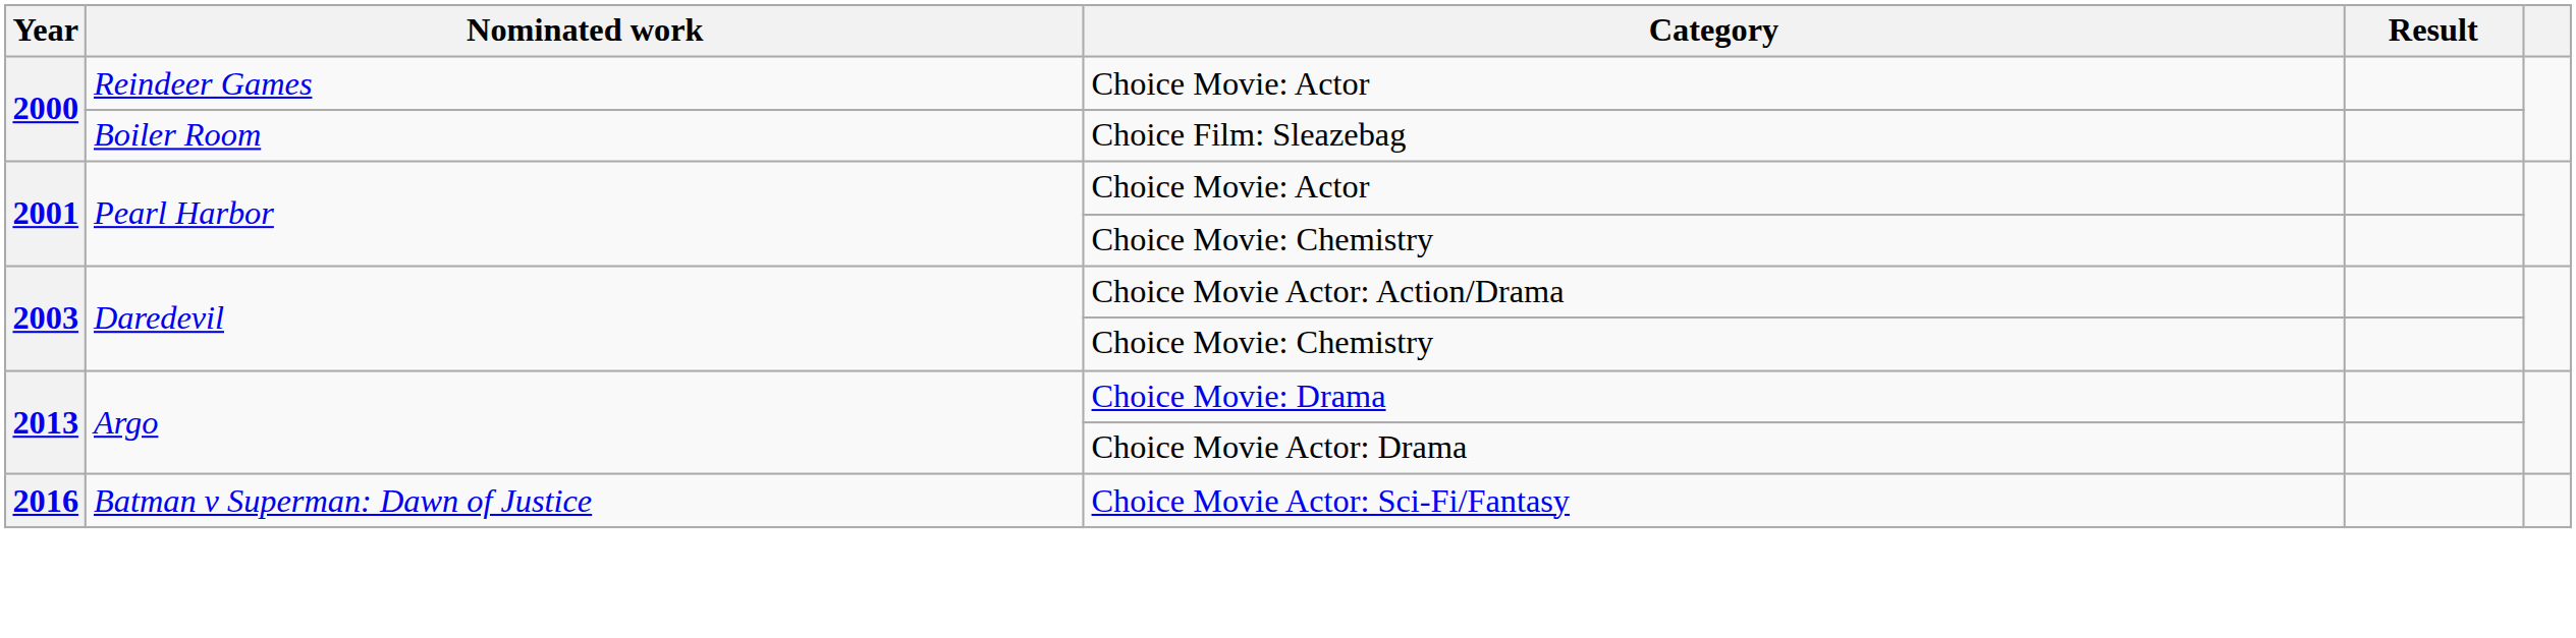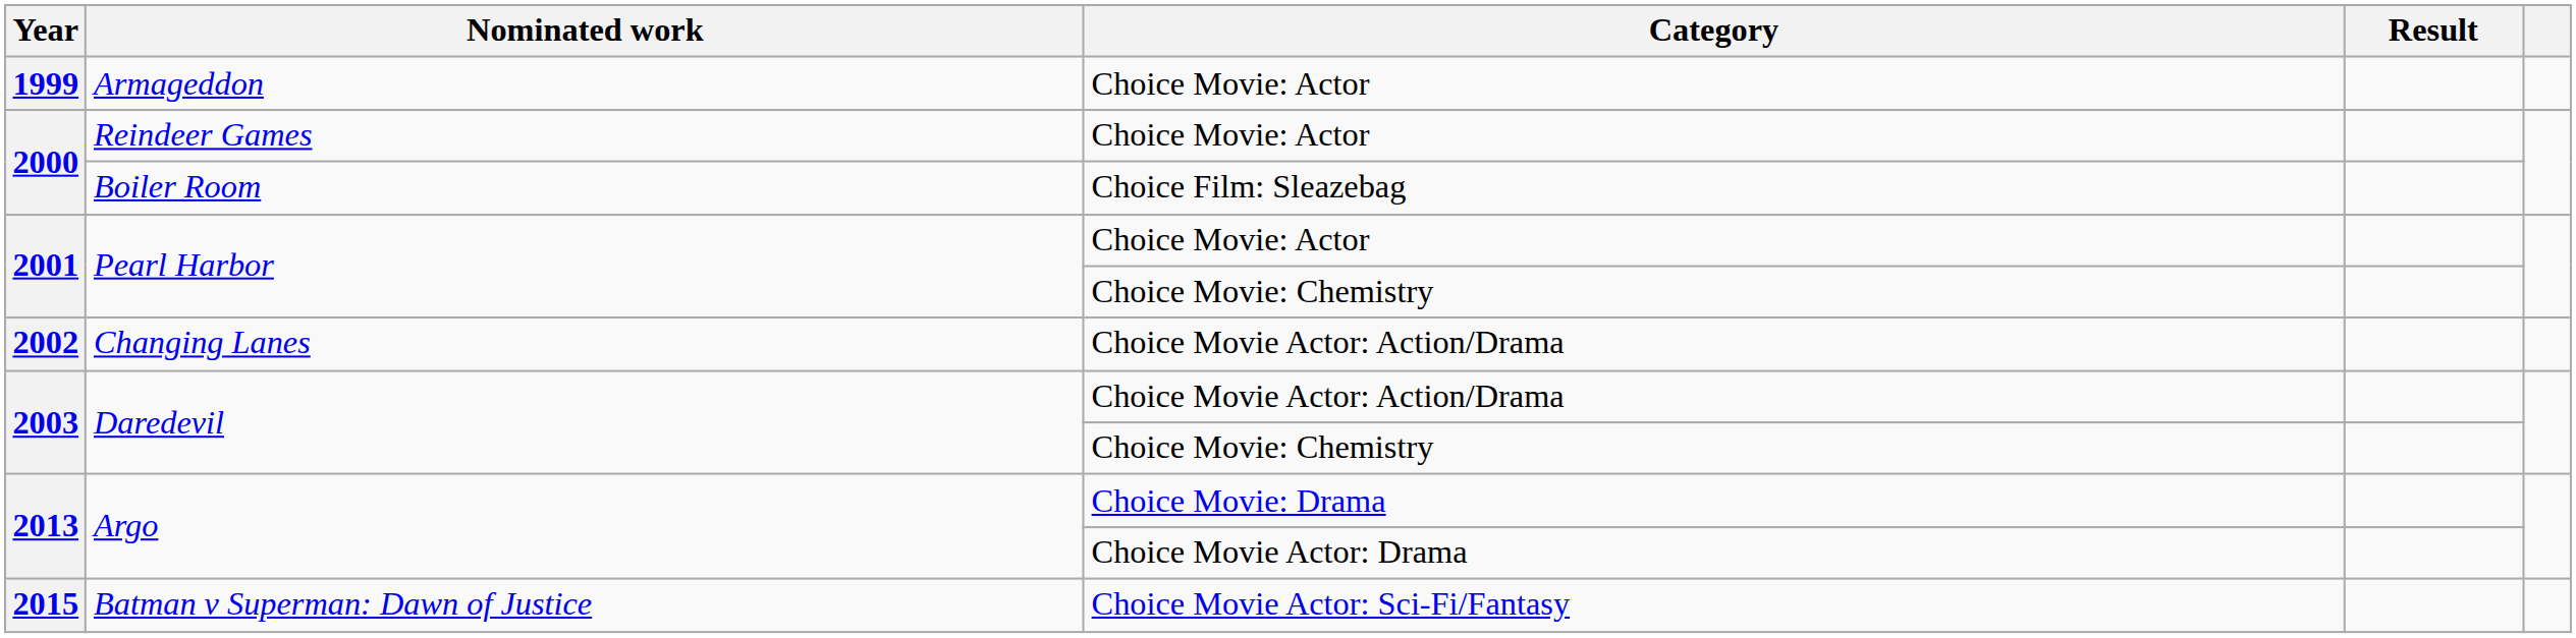+ row: 1999 | Armageddon | Choice Movie: Actor
+ row: 2002 | Changing Lanes | Choice Movie Actor: Action/Drama
Batman v Superman: Dawn of Justice | Year: 2016 -> 2015
